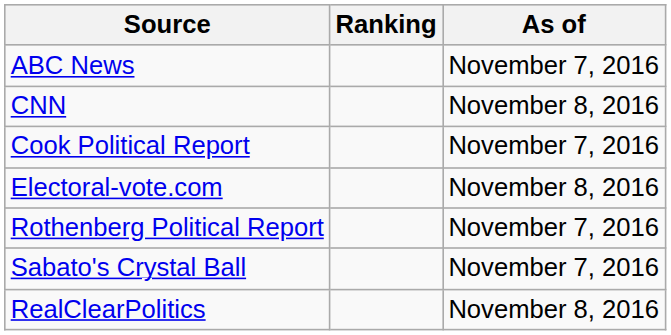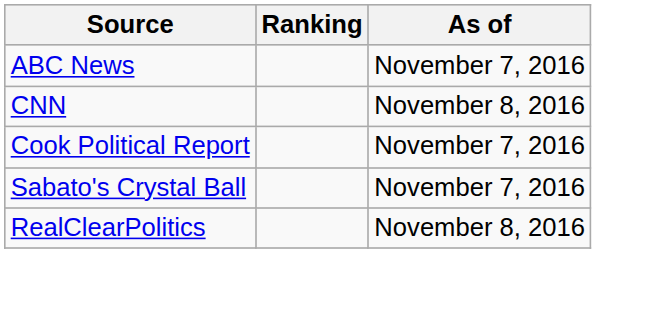- row: Electoral-vote.com | November 8, 2016
- row: Rothenberg Political Report | November 7, 2016
